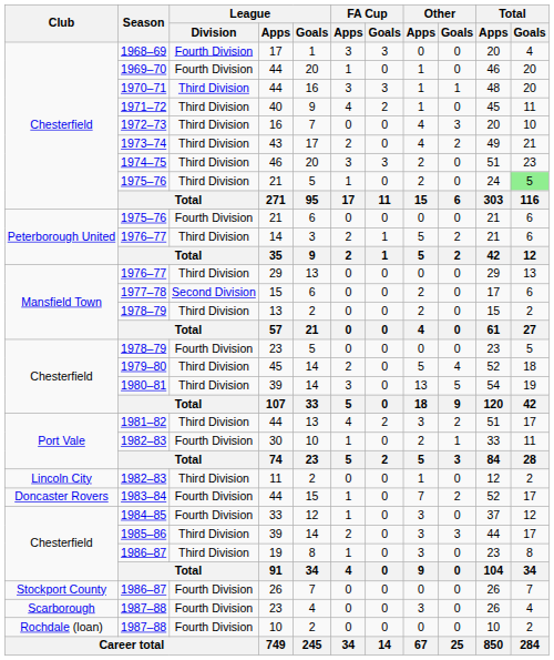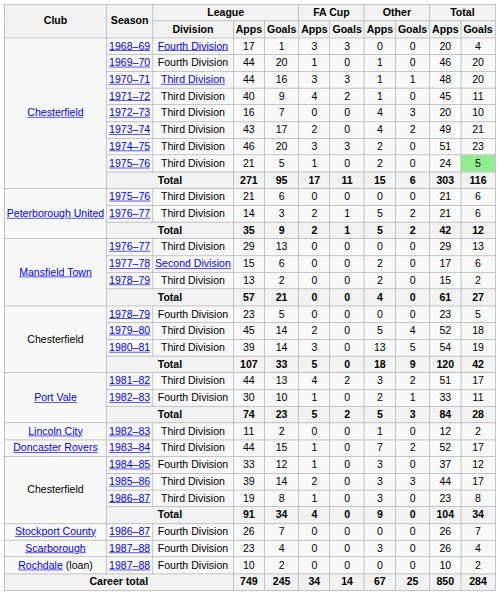Peterborough United / 1975–76 | League / Division: Fourth Division -> Third Division
1983–84 | League / Division: Fourth Division -> Third Division
